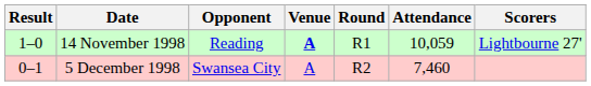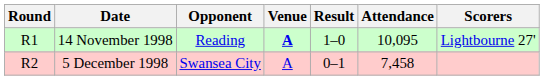columns swapped: Round <-> Result
14 November 1998 | Attendance: 10,059 -> 10,095
5 December 1998 | Attendance: 7,460 -> 7,458
